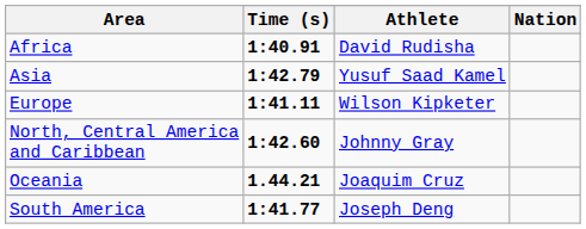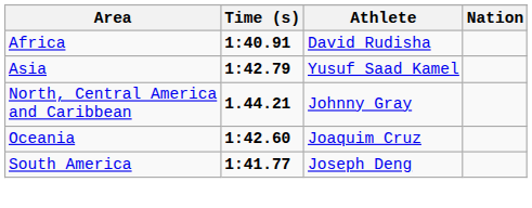- row: Europe | 1:41.11 | Wilson Kipketer
North, Central America and Caribbean | Time (s): 1:42.60 -> 1.44.21
Oceania | Time (s): 1.44.21 -> 1:42.60
